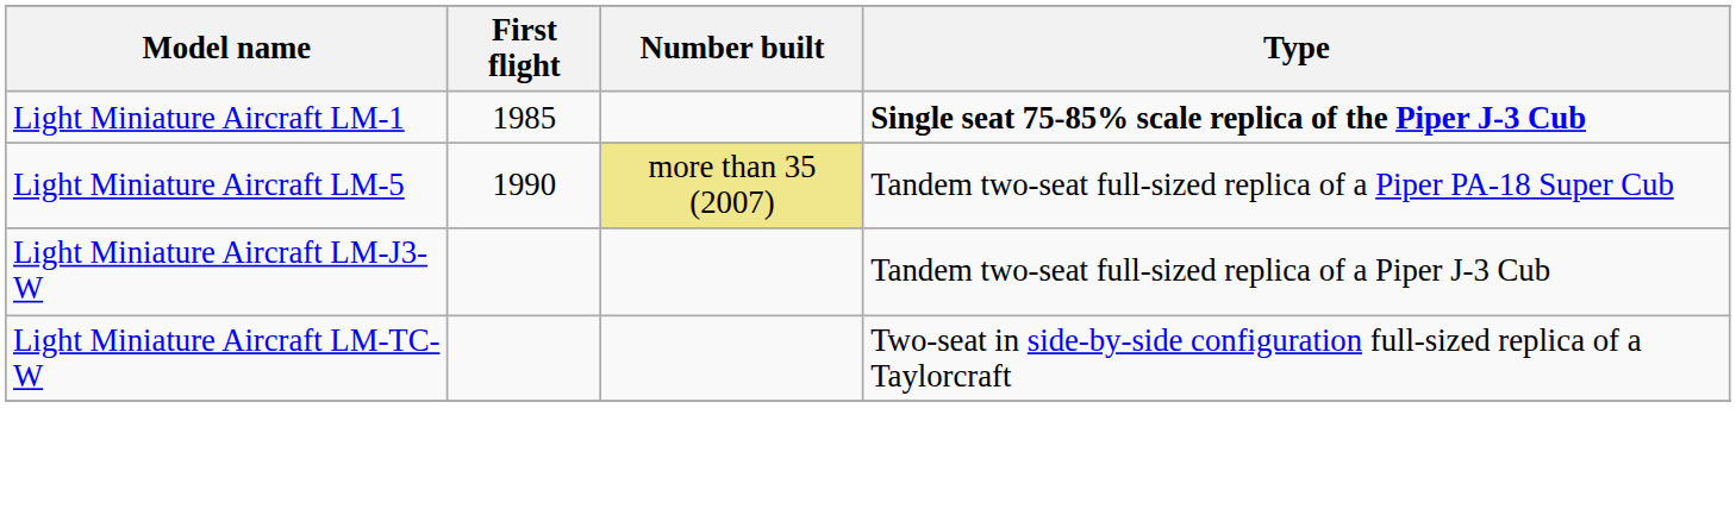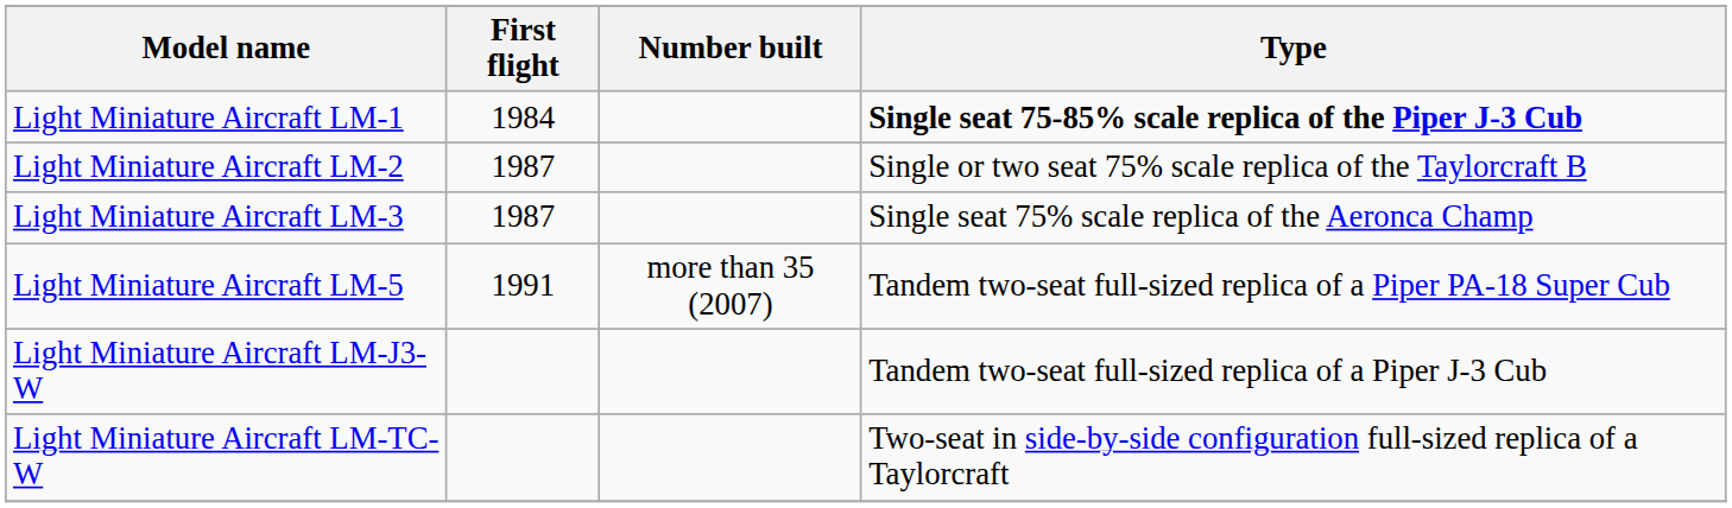Light Miniature Aircraft LM-1 | First flight: 1985 -> 1984
+ row: Light Miniature Aircraft LM-2 | 1987 | Single or two seat 75% scale replica of the Taylorcraft B
+ row: Light Miniature Aircraft LM-3 | 1987 | Single seat 75% scale replica of the Aeronca Champ
Light Miniature Aircraft LM-5 | First flight: 1990 -> 1991
Light Miniature Aircraft LM-5 | Number built: khaki background -> no background
